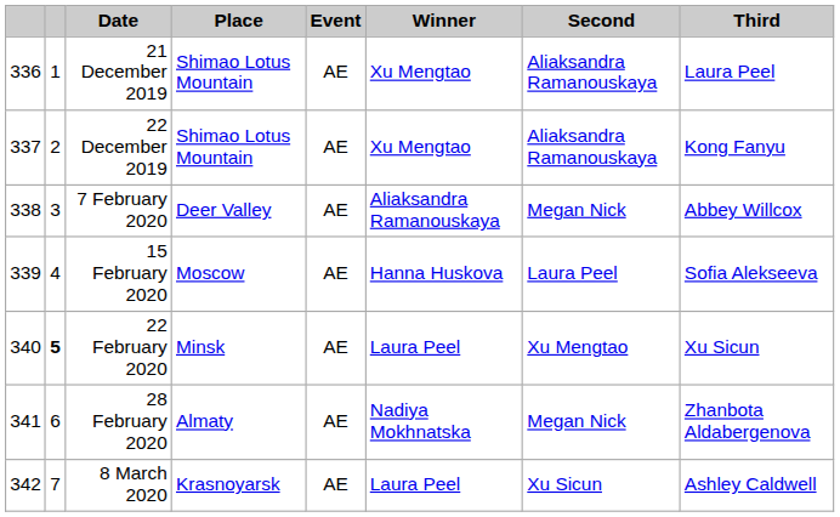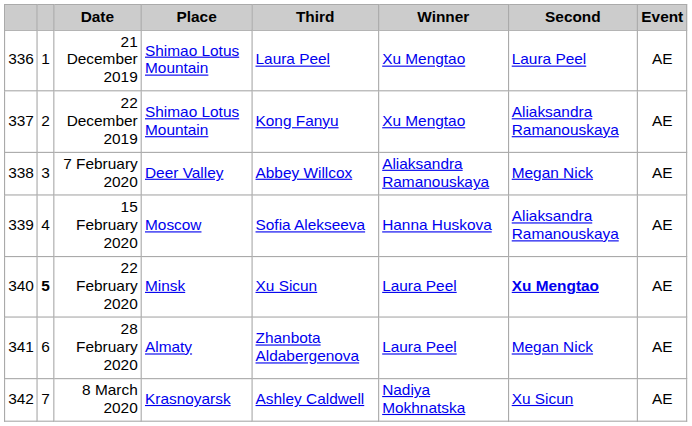columns swapped: Event <-> Third
21 December 2019 | Second: Aliaksandra Ramanouskaya -> Laura Peel
15 February 2020 | Second: Laura Peel -> Aliaksandra Ramanouskaya
22 February 2020 | Second: normal -> bold
28 February 2020 | Winner: Nadiya Mokhnatska -> Laura Peel
8 March 2020 | Winner: Laura Peel -> Nadiya Mokhnatska
